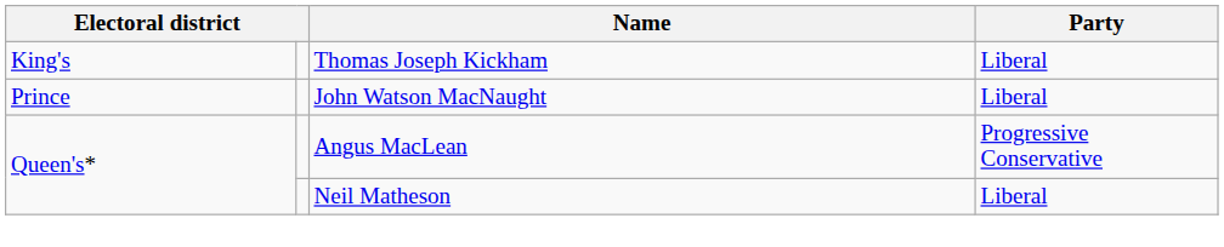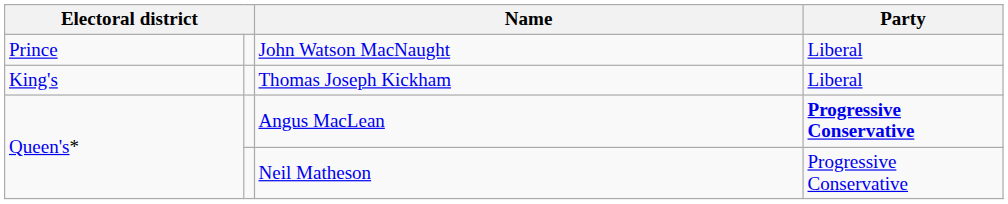rows swapped: Thomas Joseph Kickham <-> John Watson MacNaught
Angus MacLean | Party: normal -> bold
Neil Matheson | Party: Liberal -> Progressive Conservative
